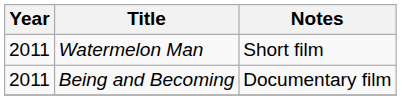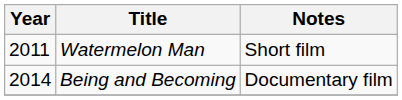Being and Becoming | Year: 2011 -> 2014
